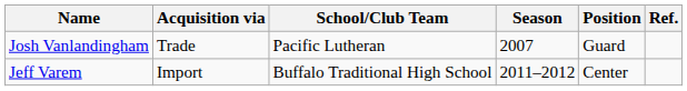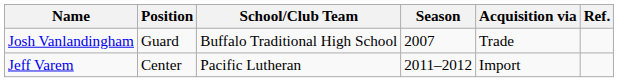columns swapped: Position <-> Acquisition via
Josh Vanlandingham | School/Club Team: Pacific Lutheran -> Buffalo Traditional High School
Jeff Varem | School/Club Team: Buffalo Traditional High School -> Pacific Lutheran
